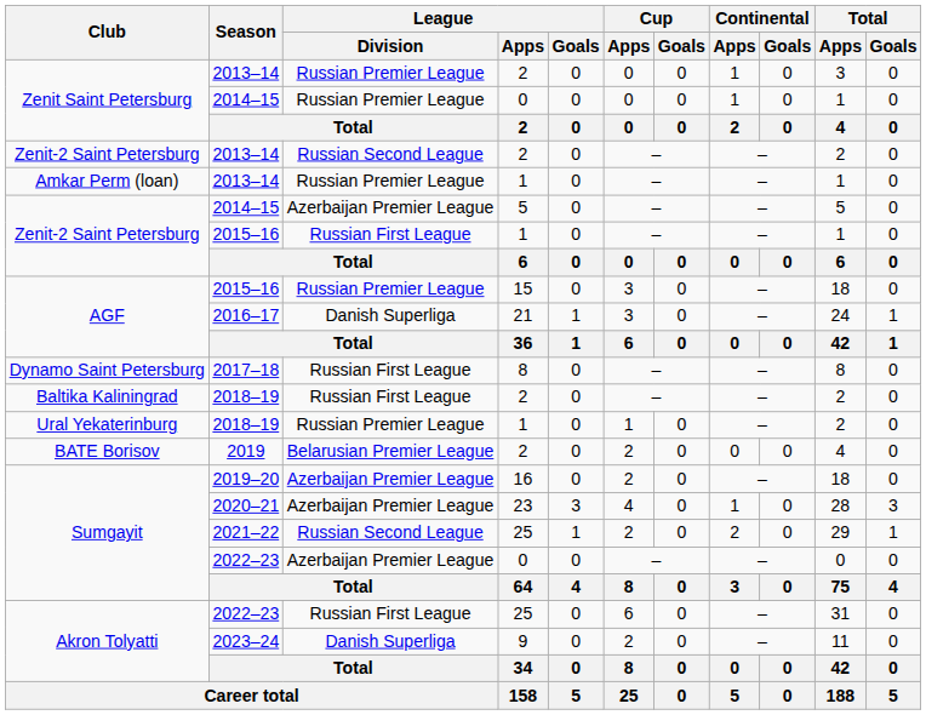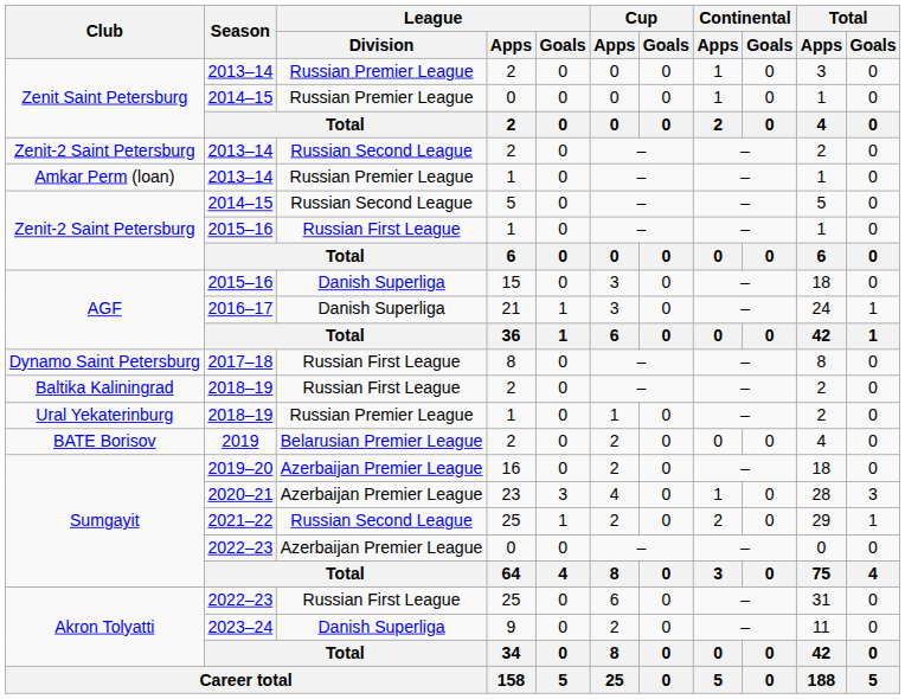Zenit-2 Saint Petersburg / 2014–15 | League / Division: Azerbaijan Premier League -> Russian Second League
AGF / 2015–16 | League / Division: Russian Premier League -> Danish Superliga
